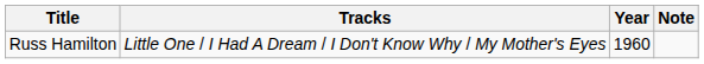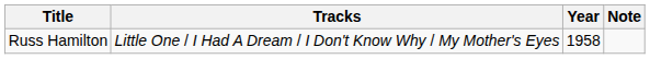Russ Hamilton | Year: 1960 -> 1958
